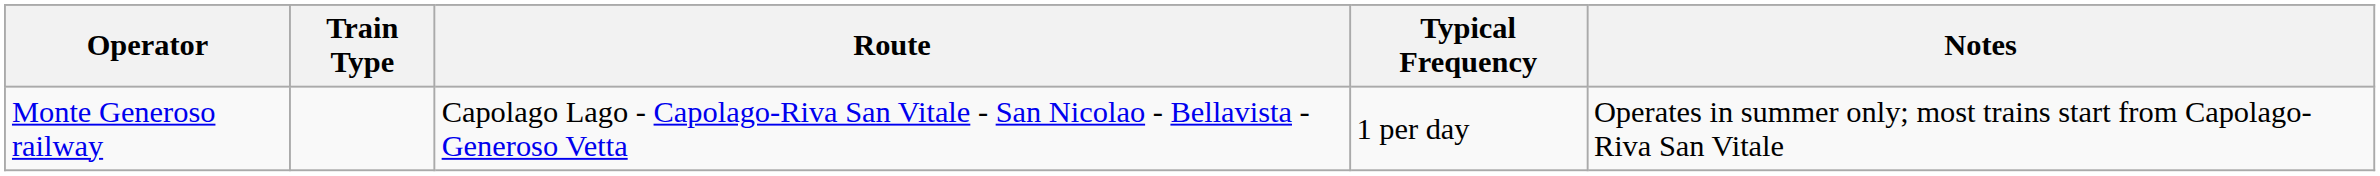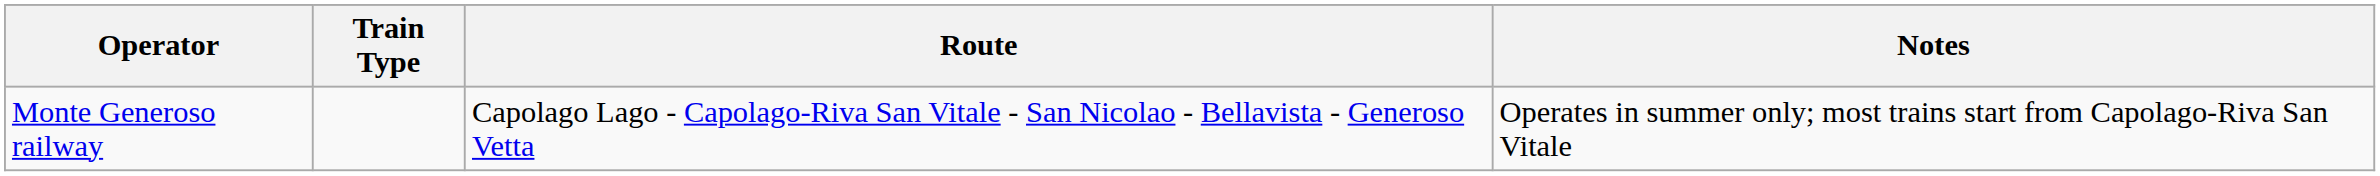- column: Typical Frequency | 1 per day
